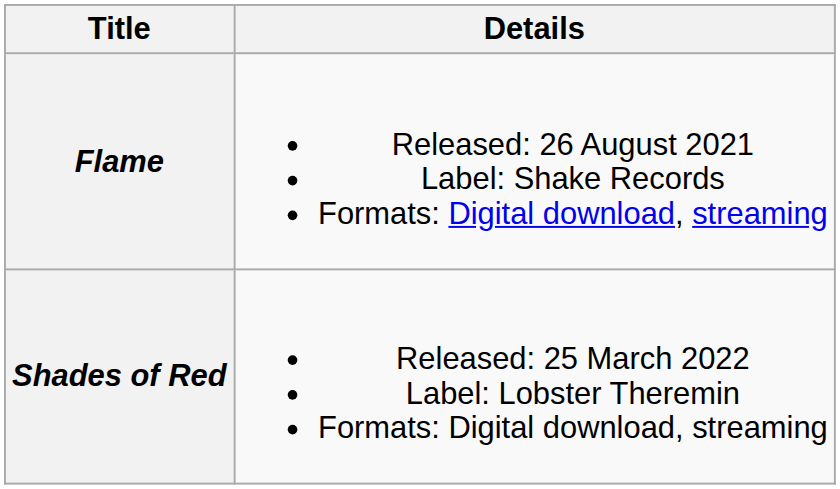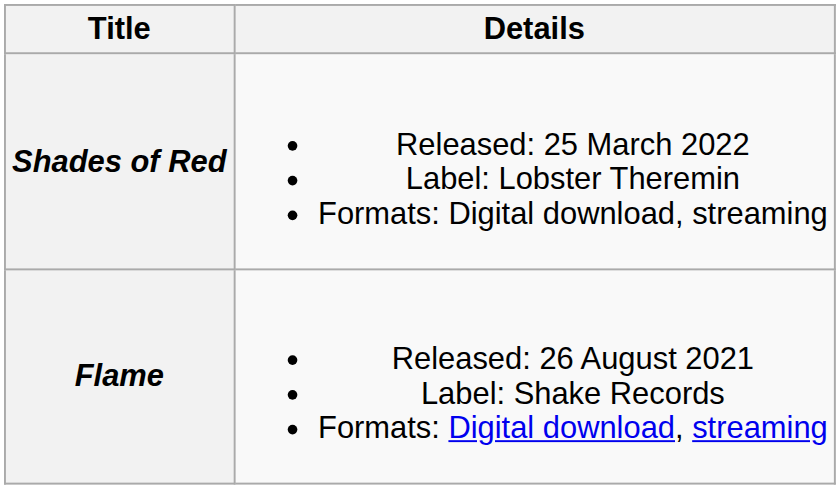rows swapped: Flame <-> Shades of Red
